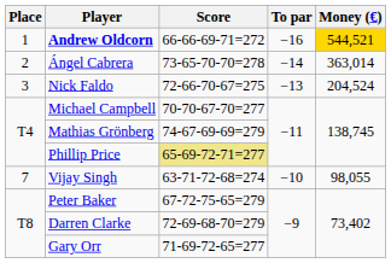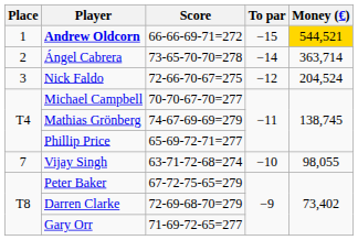Andrew Oldcorn | To par: −16 -> −15
Ángel Cabrera | Money (€): 363,014 -> 363,714
Nick Faldo | To par: −13 -> −12
Phillip Price | Score: khaki background -> no background
